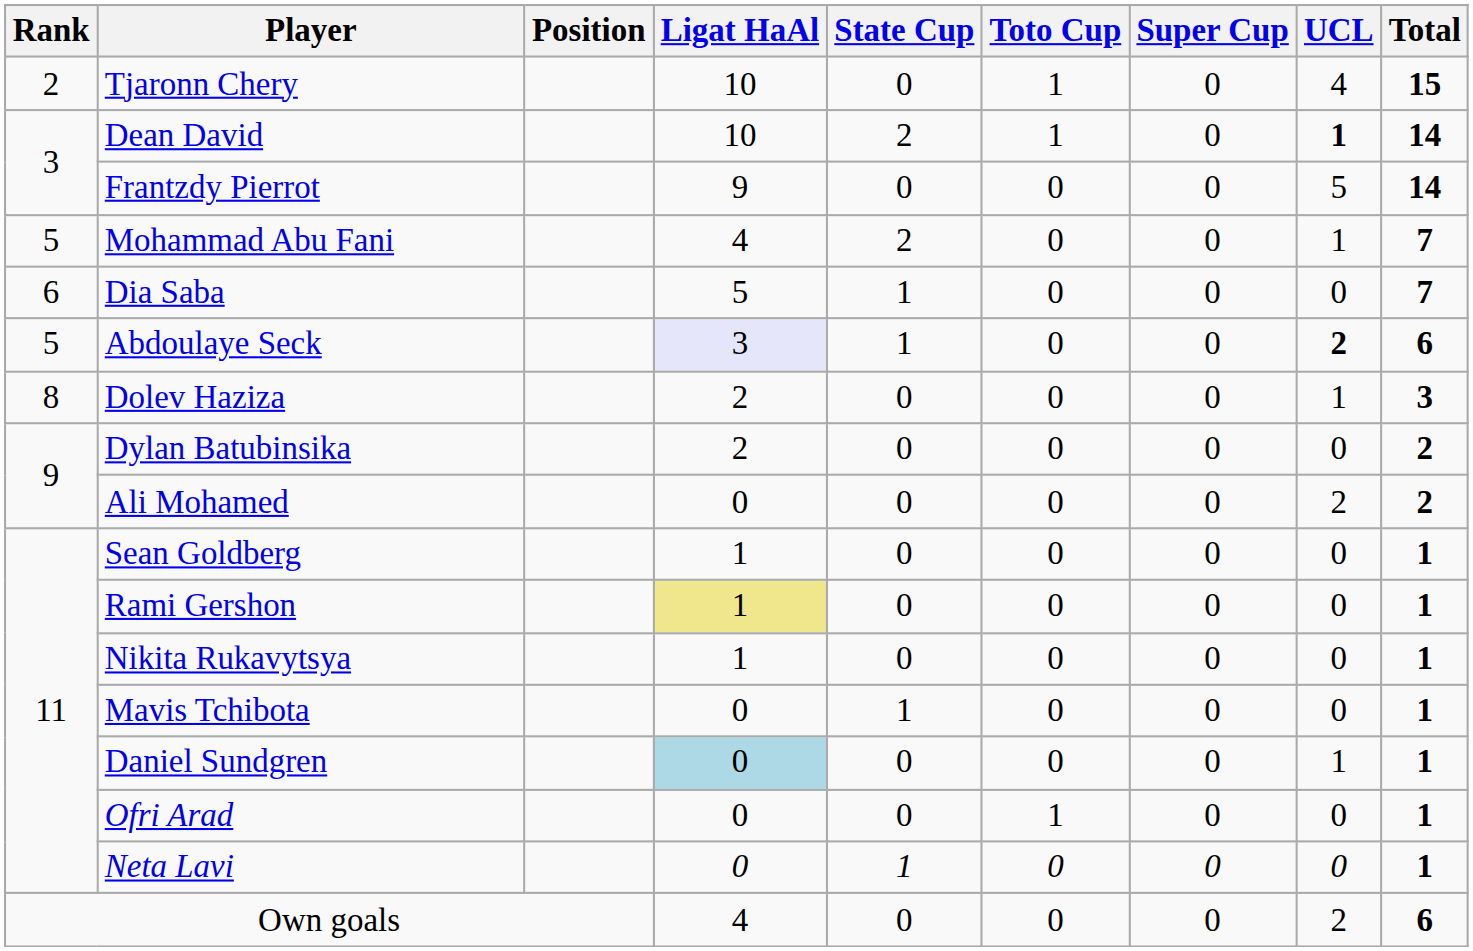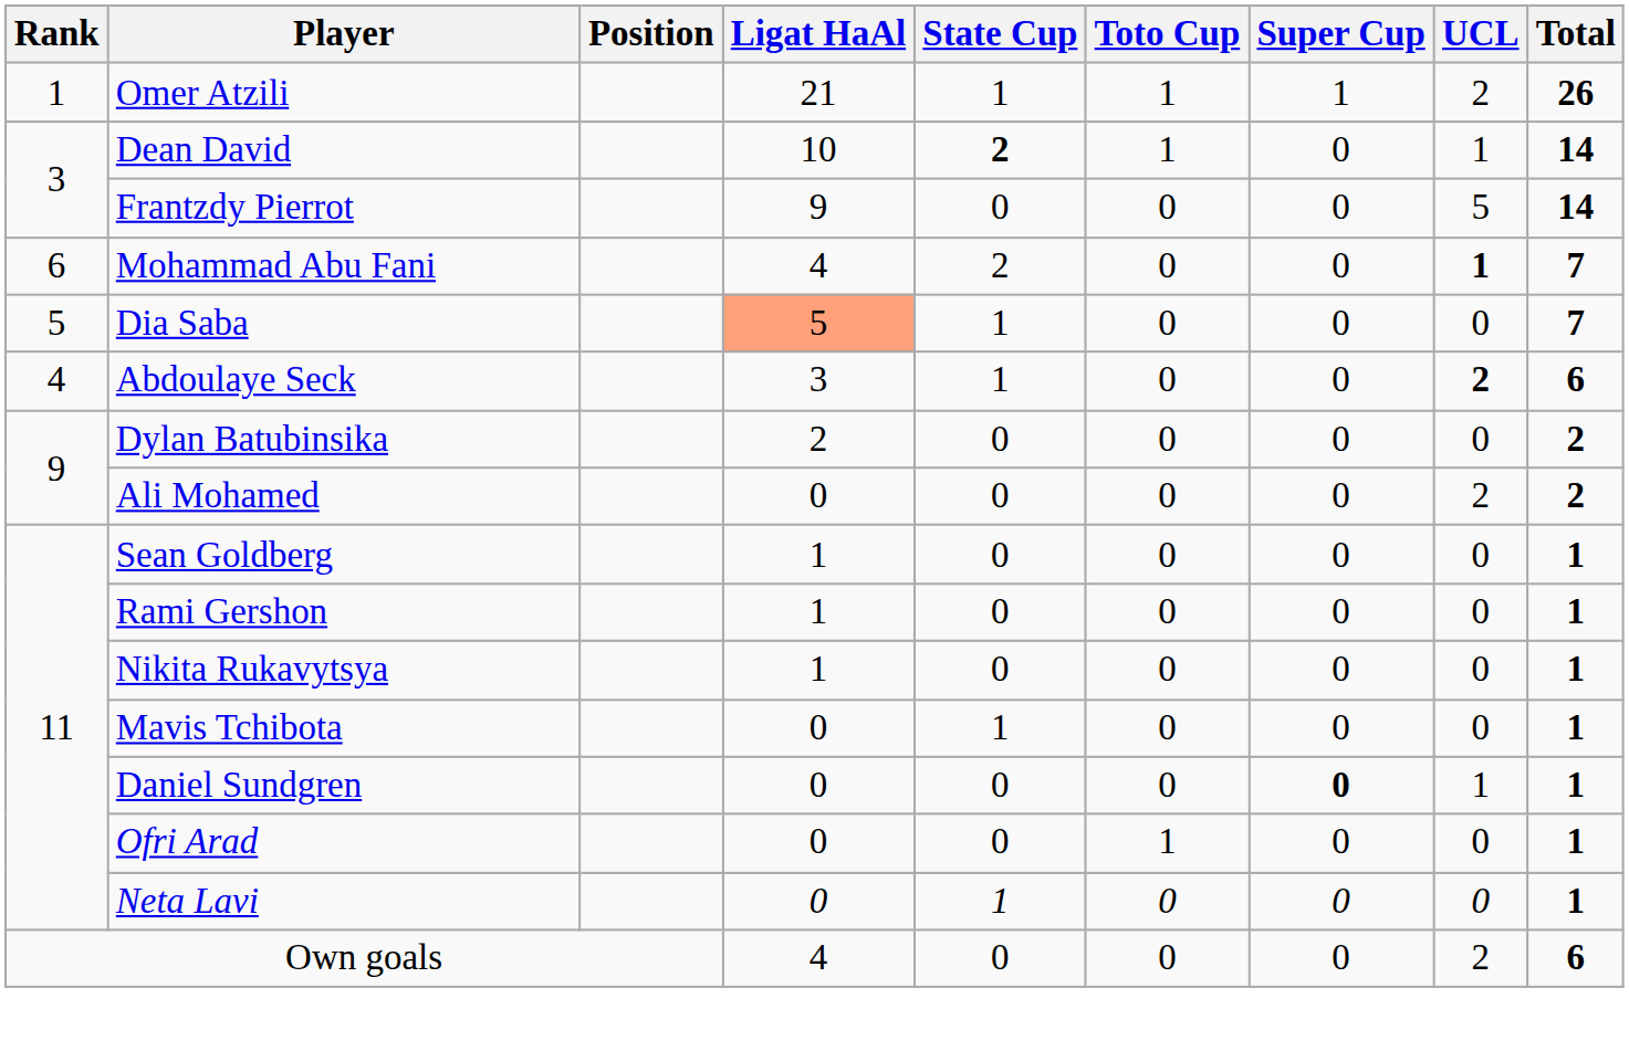+ row: 1 | Omer Atzili | 21 | 1 | 1 | 1 | 2 | 26
- row: 2 | Tjaronn Chery | 10 | 0 | 1 | 0 | 4 | 15
Dean David | State Cup: normal -> bold
Dean David | UCL: bold -> normal
Mohammad Abu Fani | Rank: 5 -> 6
Mohammad Abu Fani | UCL: normal -> bold
Dia Saba | Rank: 6 -> 5
Dia Saba | Ligat HaAl: no background -> lightsalmon background
Abdoulaye Seck | Rank: 5 -> 4
Abdoulaye Seck | Ligat HaAl: lavender background -> no background
- row: 8 | Dolev Haziza | 2 | 0 | 0 | 0 | 1 | 3
Rami Gershon | Ligat HaAl: khaki background -> no background
Daniel Sundgren | Ligat HaAl: lightblue background -> no background
Daniel Sundgren | Super Cup: normal -> bold
